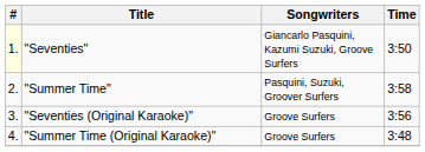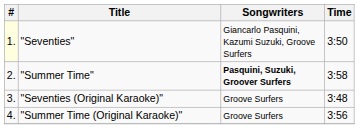"Summer Time" | Songwriters: normal -> bold
"Seventies (Original Karaoke)" | Time: 3:56 -> 3:48
"Summer Time (Original Karaoke)" | Time: 3:48 -> 3:56
